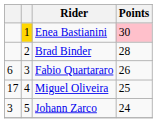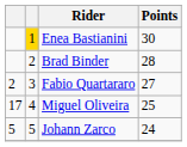Enea Bastianini | Points: pink background -> no background
Fabio Quartararo | column 1: 6 -> 2
Fabio Quartararo | Points: 26 -> 27
Johann Zarco | column 1: 3 -> 5
